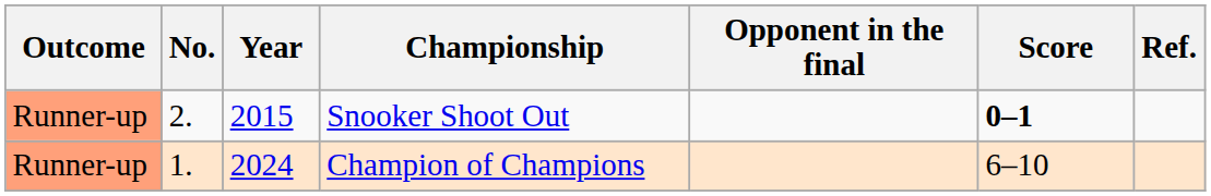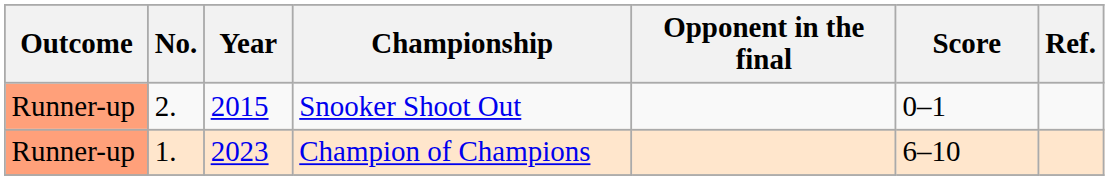Snooker Shoot Out | Score: bold -> normal
Champion of Champions | Year: 2024 -> 2023
